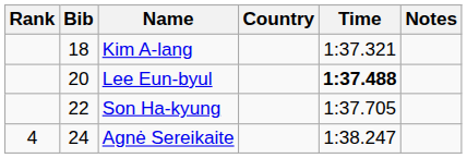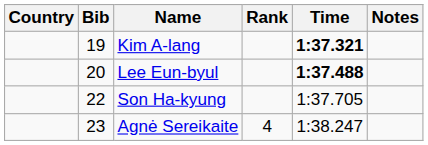columns swapped: Rank <-> Country
Kim A-lang | Bib: 18 -> 19
Kim A-lang | Time: normal -> bold
Agnė Sereikaite | Bib: 24 -> 23
